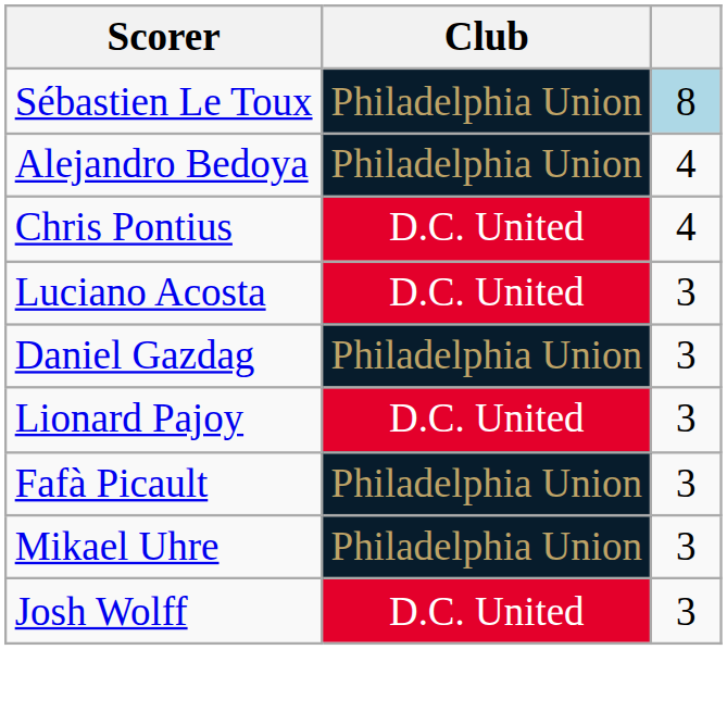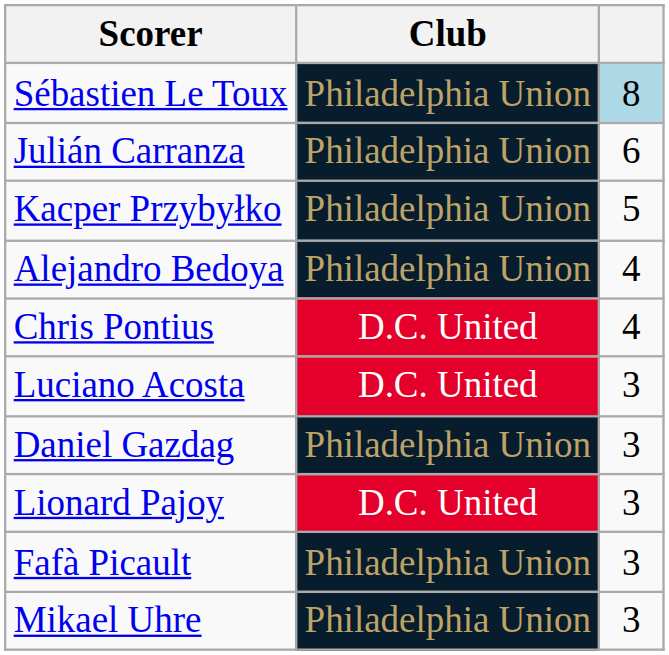+ row: Julián Carranza | Philadelphia Union | 6
+ row: Kacper Przybyłko | Philadelphia Union | 5
- row: Josh Wolff | D.C. United | 3
